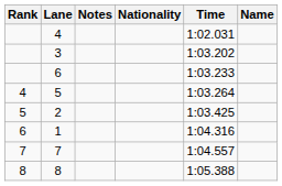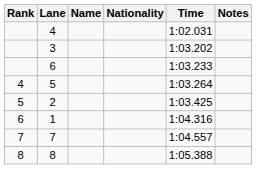columns swapped: Name <-> Notes
